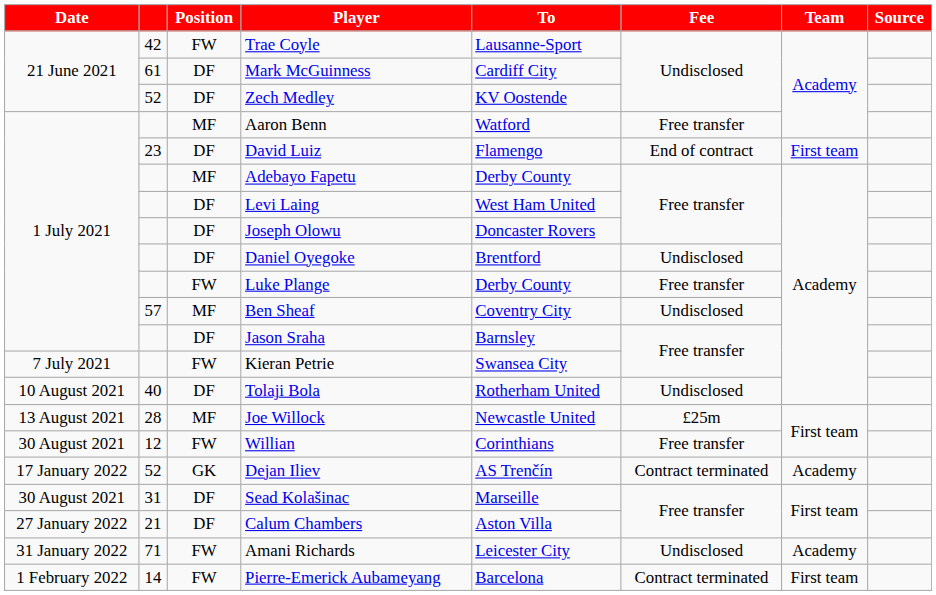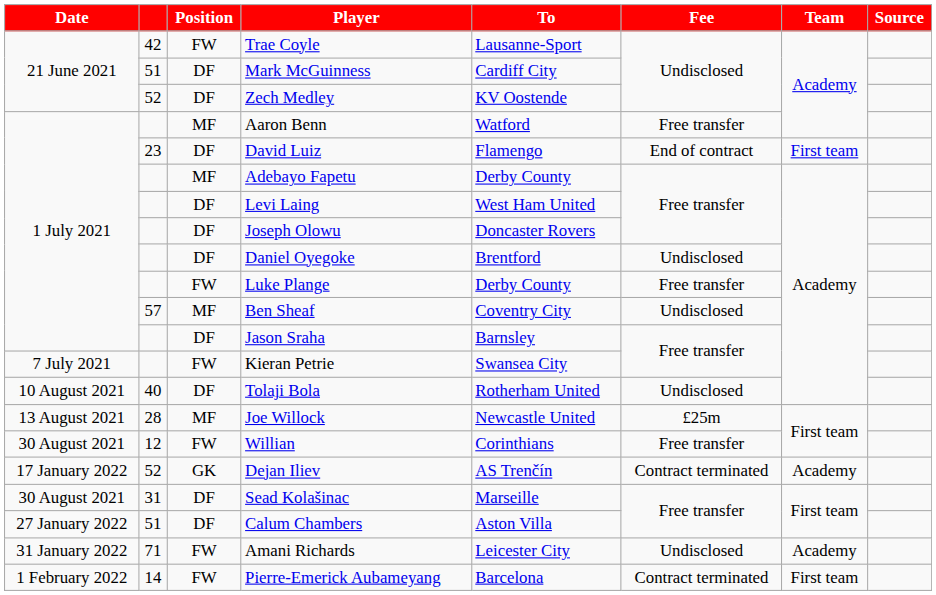Mark McGuinness | column 2: 61 -> 51
Calum Chambers | column 2: 21 -> 51
